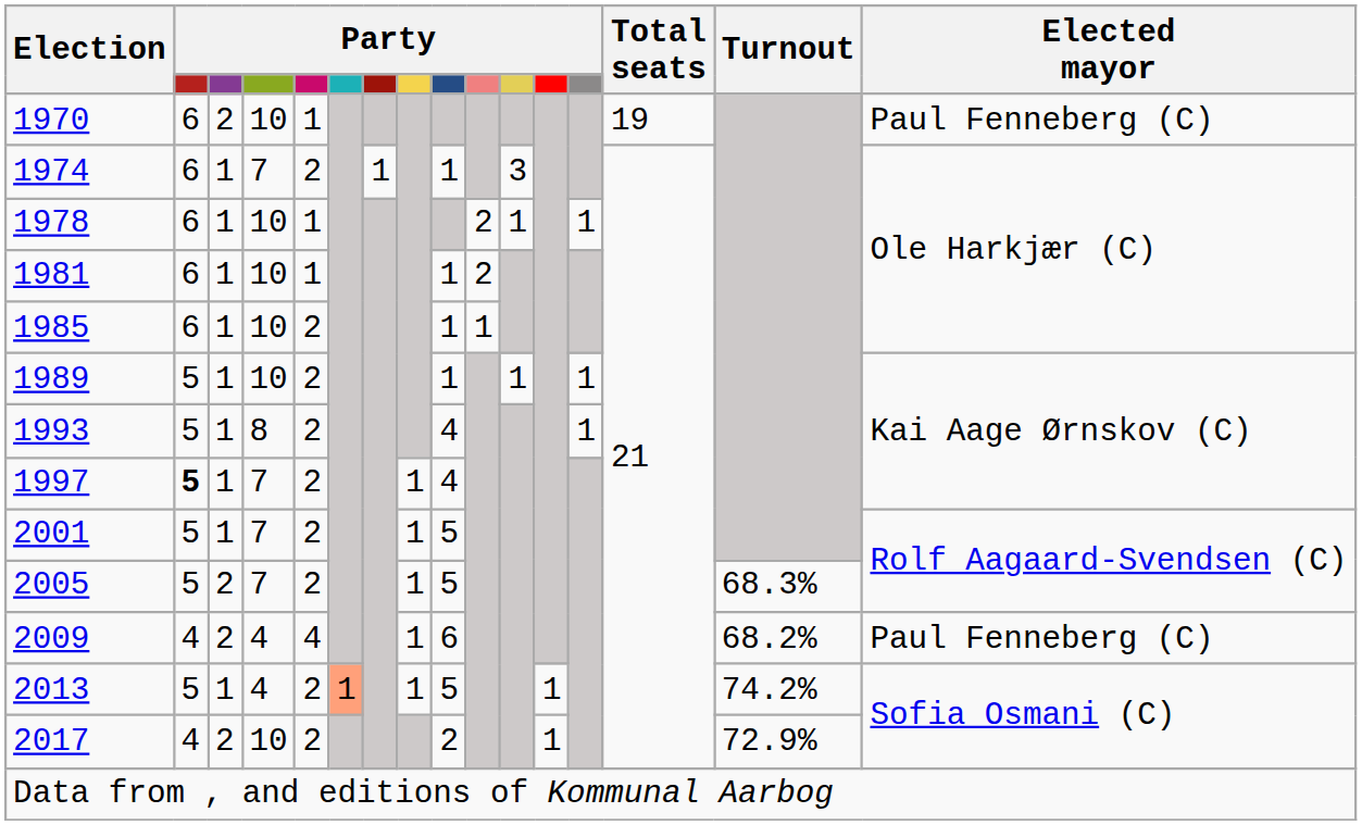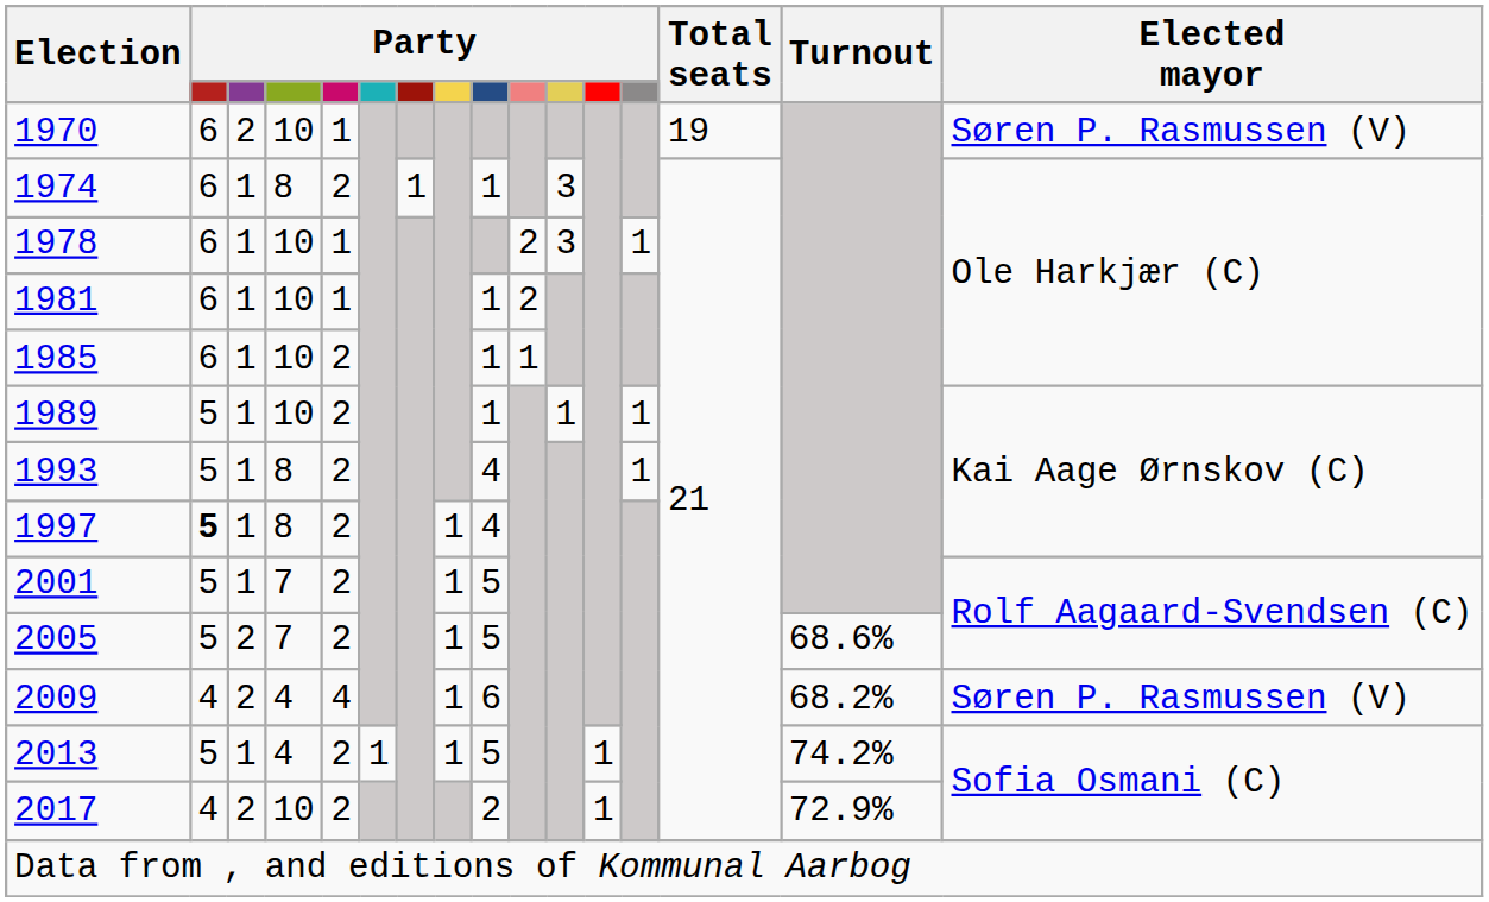1970 | Elected mayor: Paul Fenneberg (C) -> Søren P. Rasmussen (V)
1974 | column 4: 7 -> 8
1978 | column 11: 1 -> 3
1997 | column 4: 7 -> 8
2005 | Turnout: 68.3% -> 68.6%
2009 | Elected mayor: Paul Fenneberg (C) -> Søren P. Rasmussen (V)
2013 | column 6: lightsalmon background -> no background
